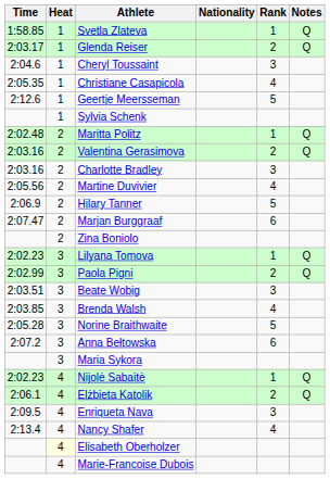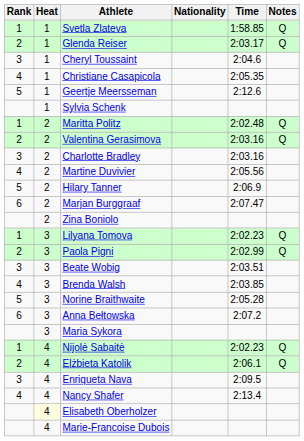columns swapped: Rank <-> Time
